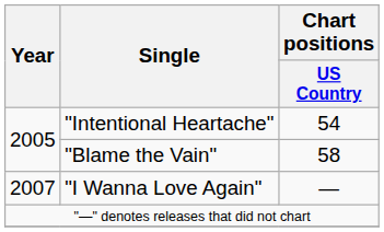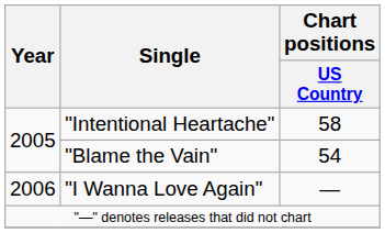"Intentional Heartache" | Chart positions / US Country: 54 -> 58
"Blame the Vain" | Chart positions / US Country: 58 -> 54
"I Wanna Love Again" | Year: 2007 -> 2006
